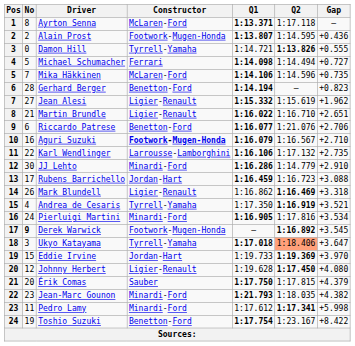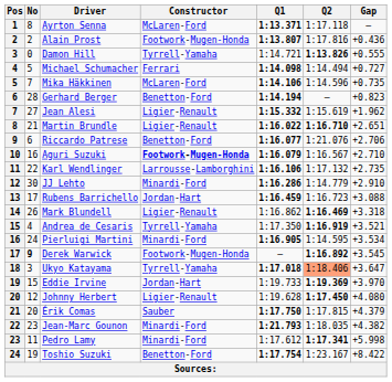Alain Prost | Q2: 1:14.595 -> 1:17.816
Martin Brundle | Q2: normal -> bold
Pierluigi Martini | Q2: 1:17.816 -> 1:14.595
